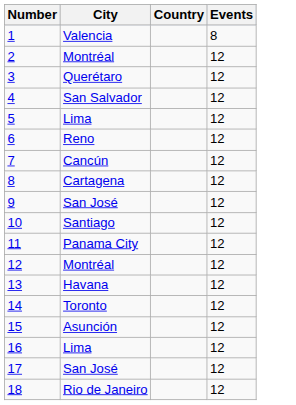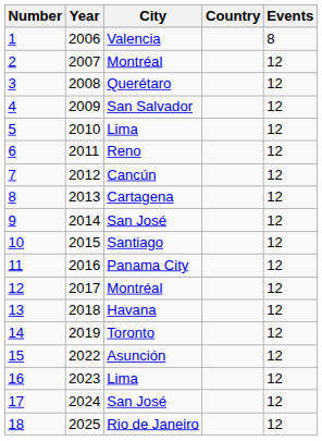+ column: Year | 2006 | 2007 | 2008 | 2009 | 2010 | 2011 | 2012 | 2013 | 2014 | 2015 | 2016 | 2017 | 2018 | 2019 | 2022 | 2023 | 2024 | 2025
